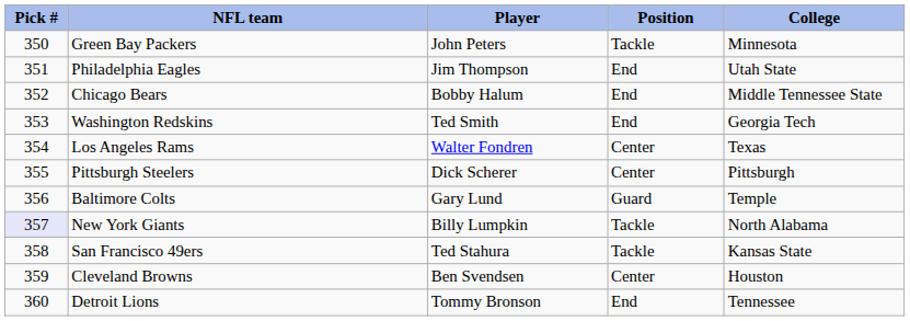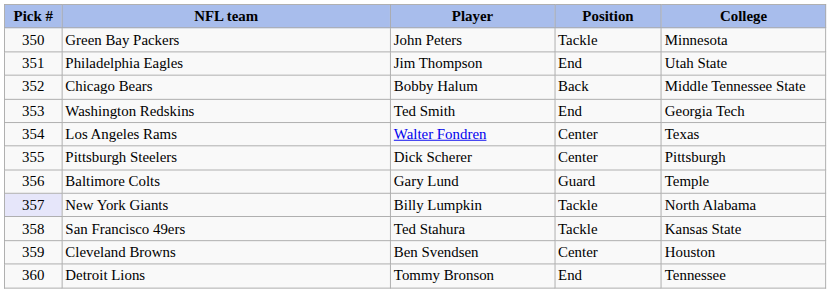Chicago Bears | Position: End -> Back
